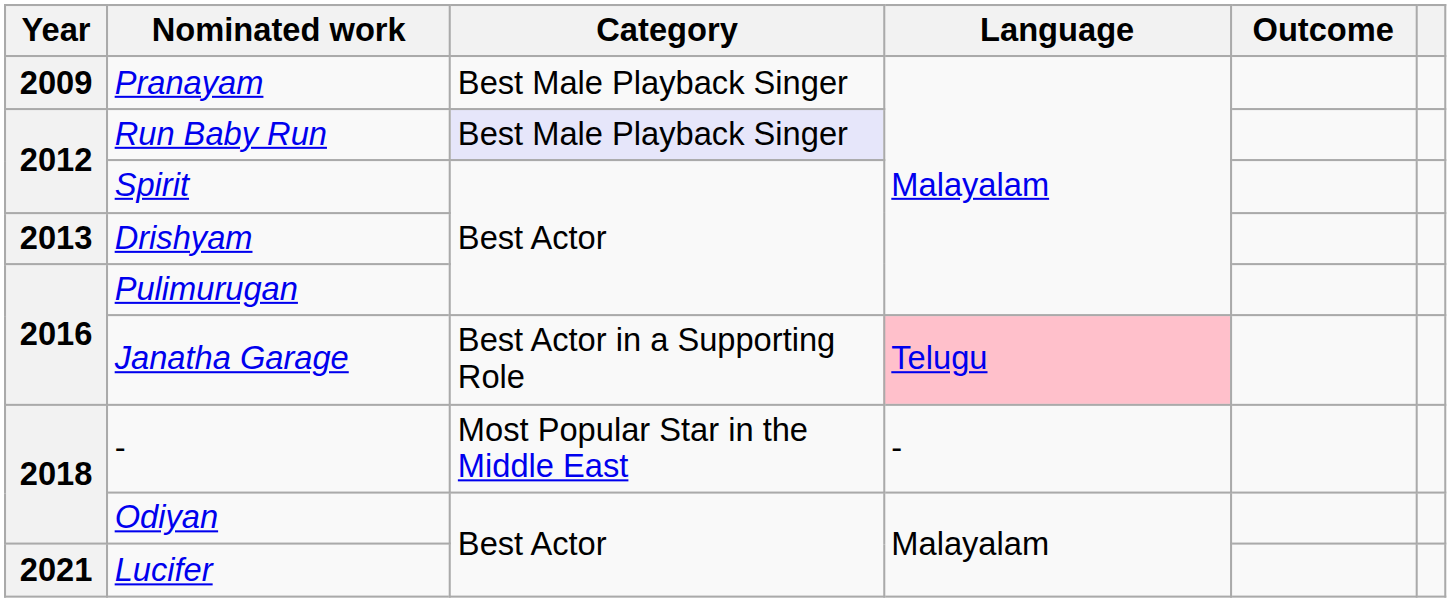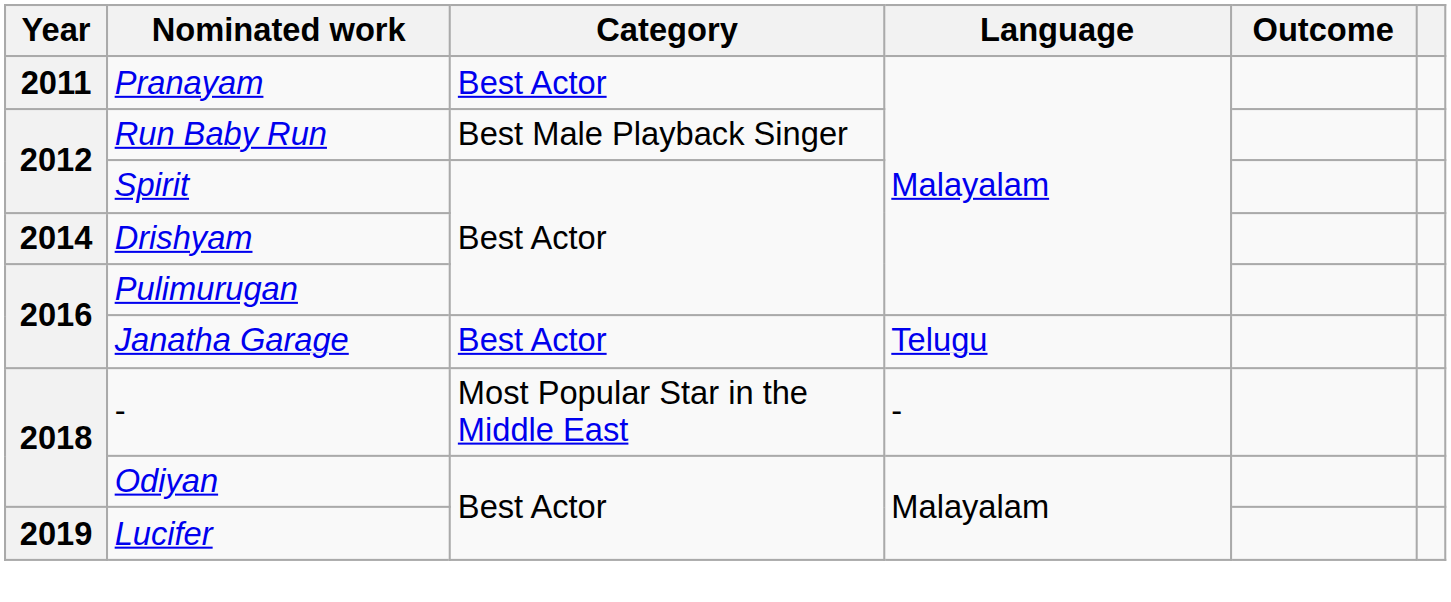Pranayam | Year: 2009 -> 2011
Pranayam | Category: Best Male Playback Singer -> Best Actor
Run Baby Run | Category: lavender background -> no background
Drishyam | Year: 2013 -> 2014
Janatha Garage | Category: Best Actor in a Supporting Role -> Best Actor
Janatha Garage | Language: pink background -> no background
Lucifer | Year: 2021 -> 2019
